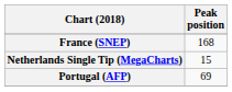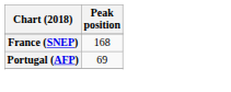- row: Netherlands Single Tip (MegaCharts) | 15
